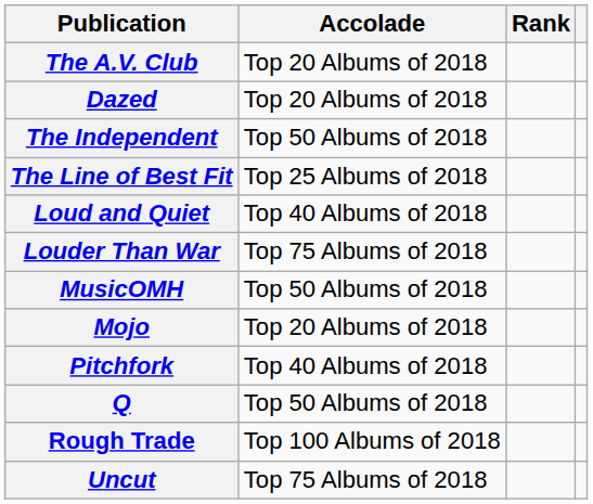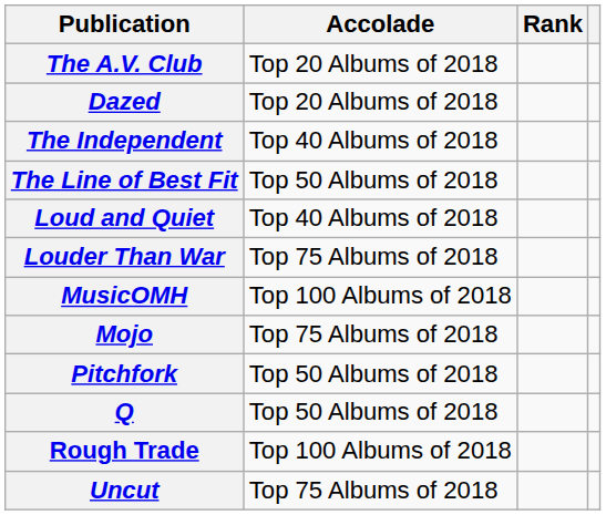The Independent | Accolade: Top 50 Albums of 2018 -> Top 40 Albums of 2018
The Line of Best Fit | Accolade: Top 25 Albums of 2018 -> Top 50 Albums of 2018
MusicOMH | Accolade: Top 50 Albums of 2018 -> Top 100 Albums of 2018
Mojo | Accolade: Top 20 Albums of 2018 -> Top 75 Albums of 2018
Pitchfork | Accolade: Top 40 Albums of 2018 -> Top 50 Albums of 2018
